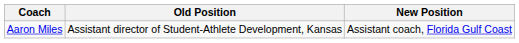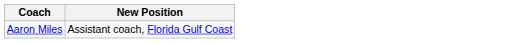- column: Old Position | Assistant director of Student-Athlete Development, Kansas
